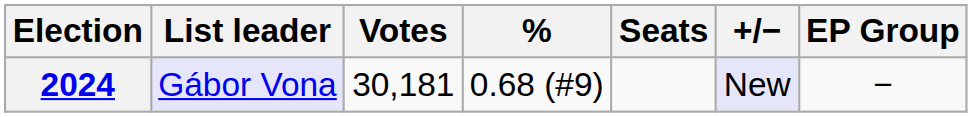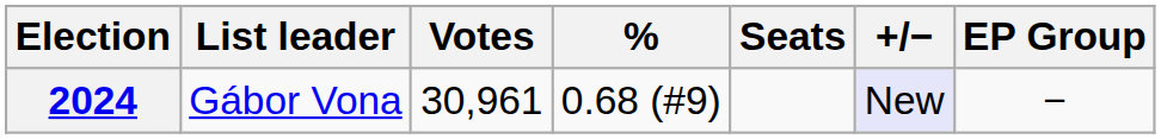2024 | List leader: lavender background -> no background
2024 | Votes: 30,181 -> 30,961
